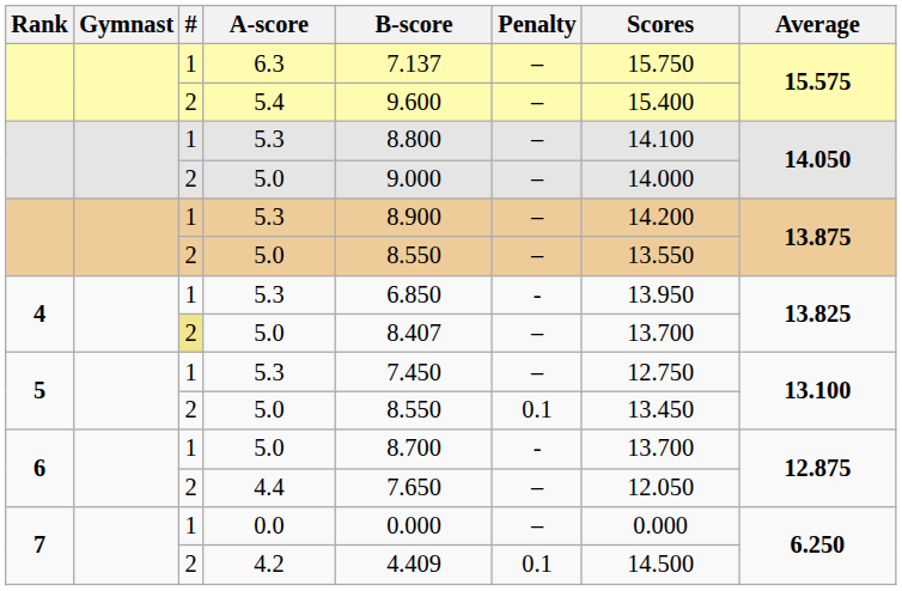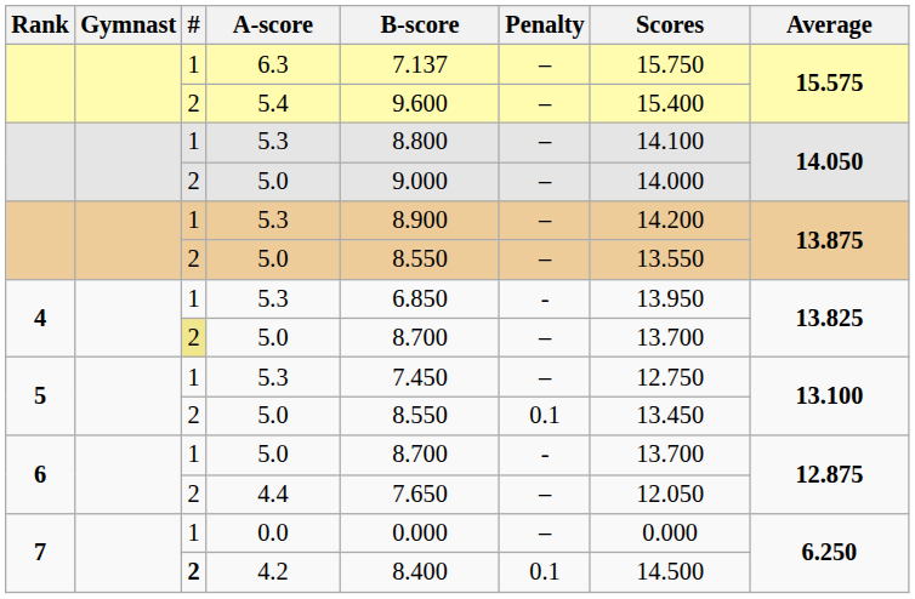4 / 5.0 | B-score: 8.407 -> 8.700
4.2 | #: normal -> bold
4.2 | B-score: 4.409 -> 8.400
